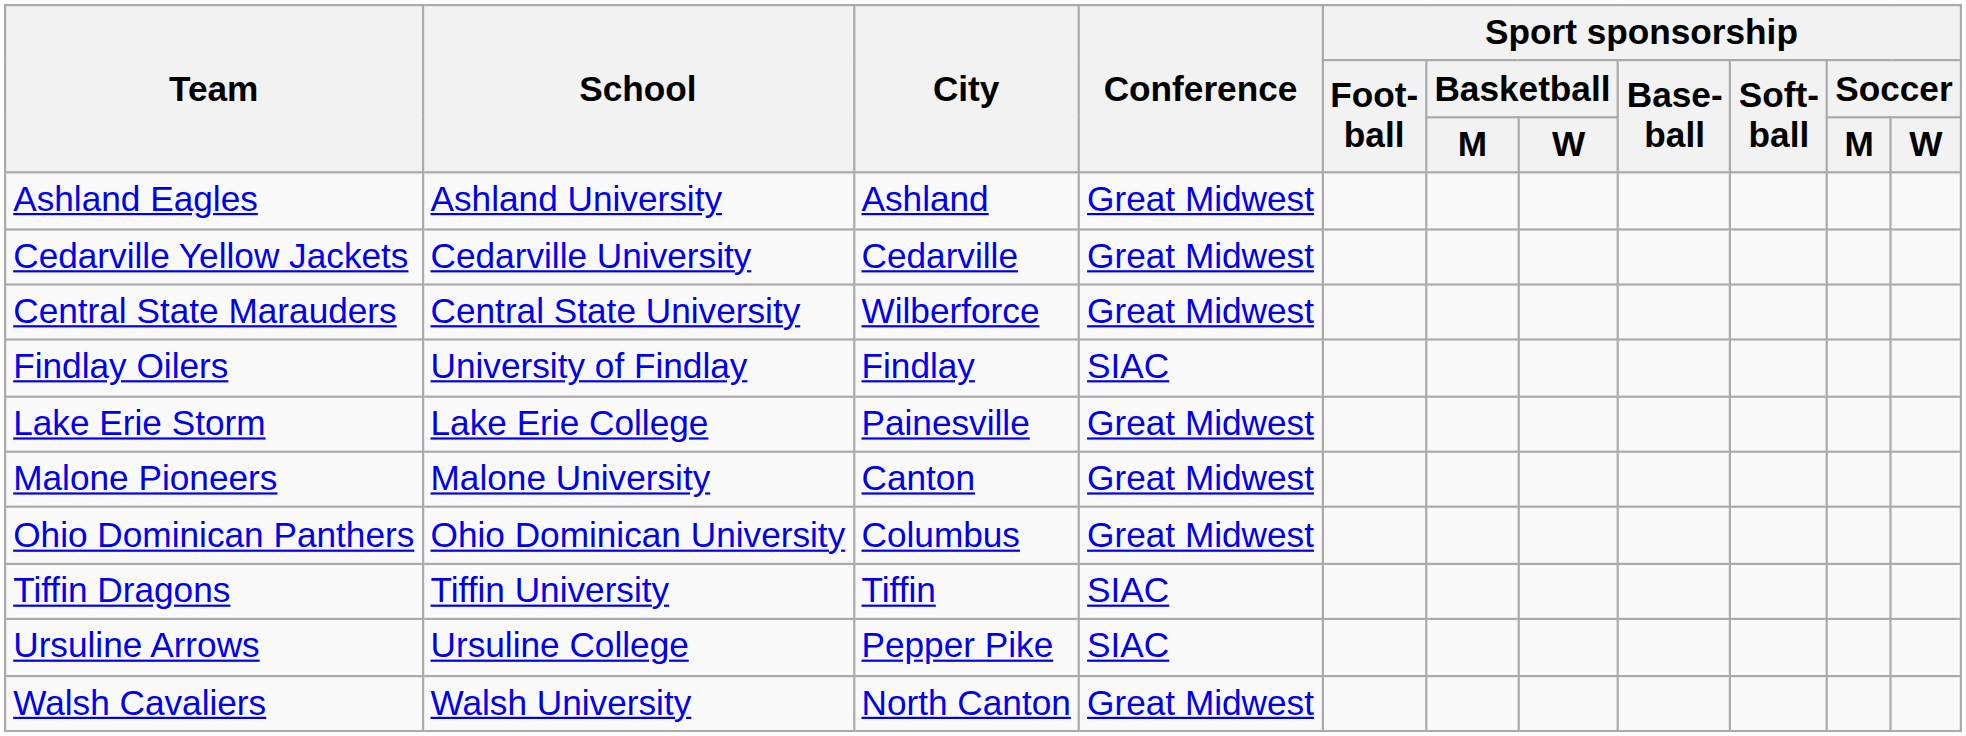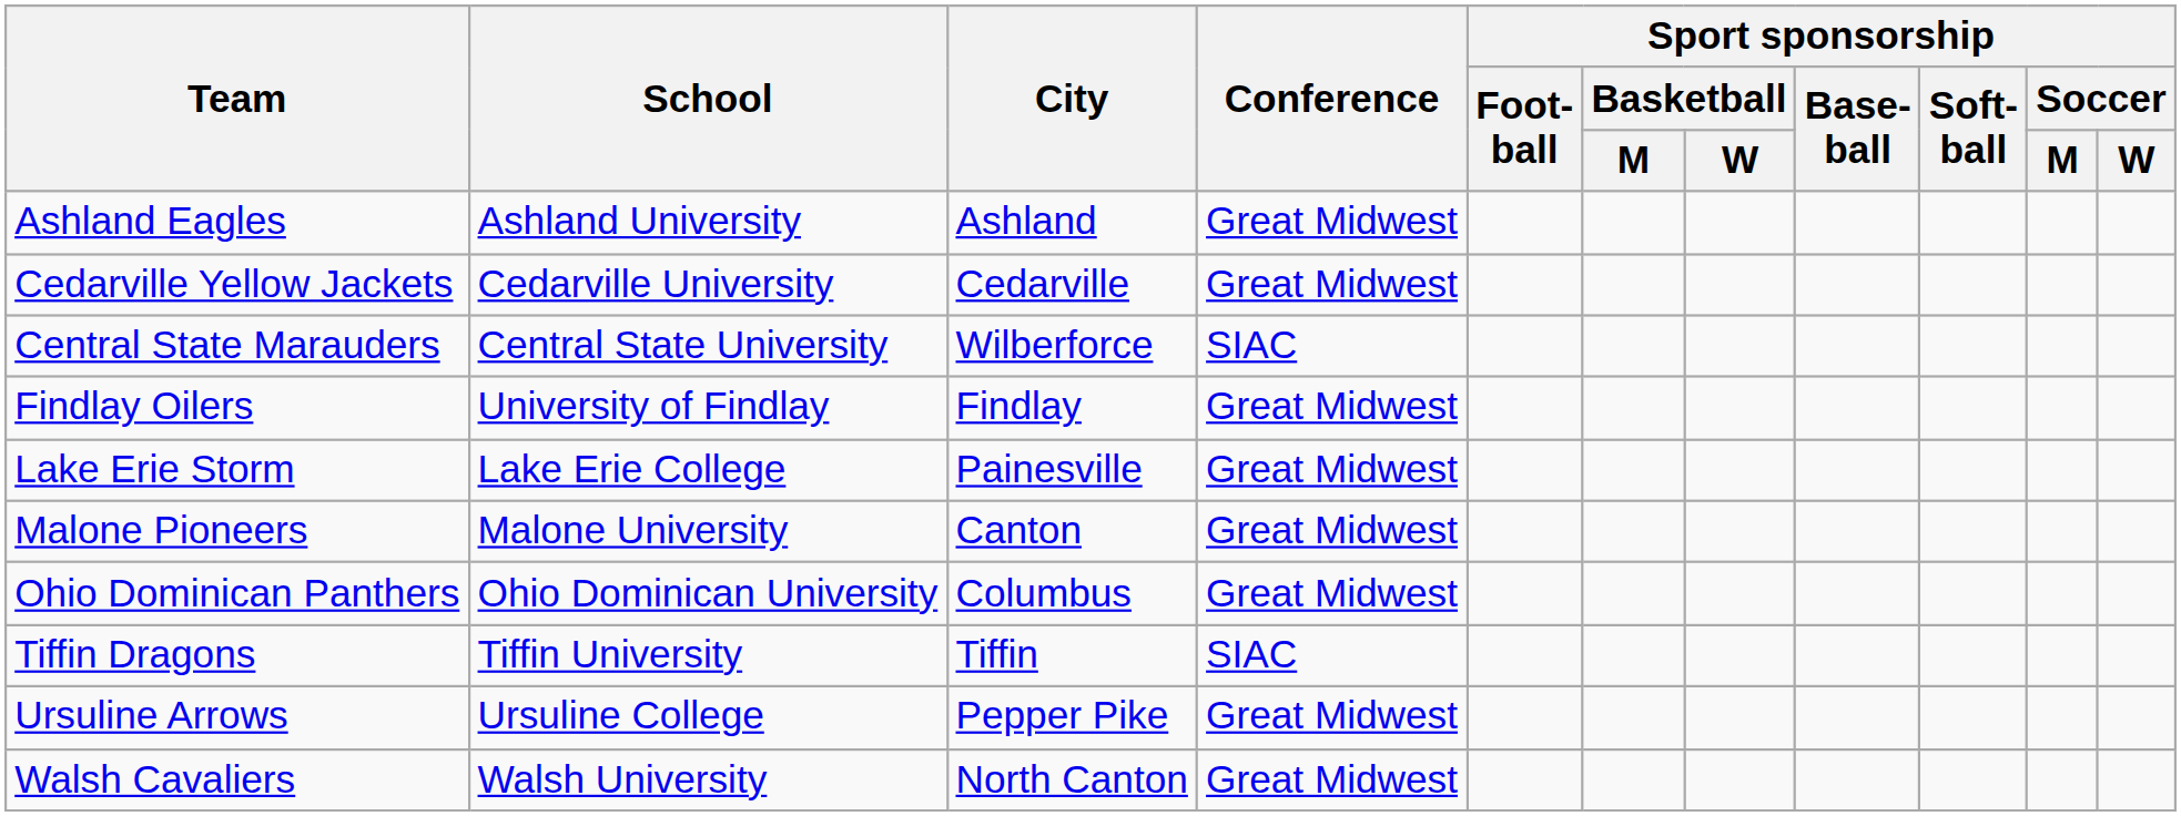Central State Marauders | Conference: Great Midwest -> SIAC
Findlay Oilers | Conference: SIAC -> Great Midwest
Ursuline Arrows | Conference: SIAC -> Great Midwest
